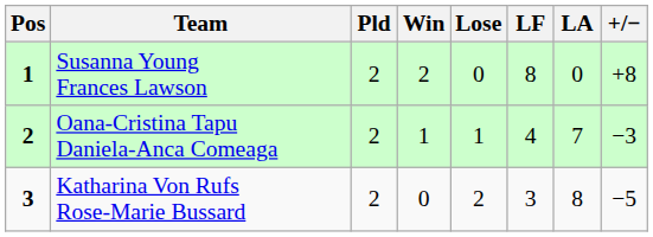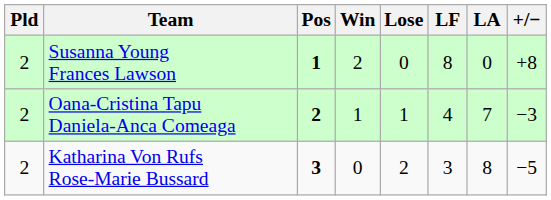columns swapped: Pos <-> Pld
